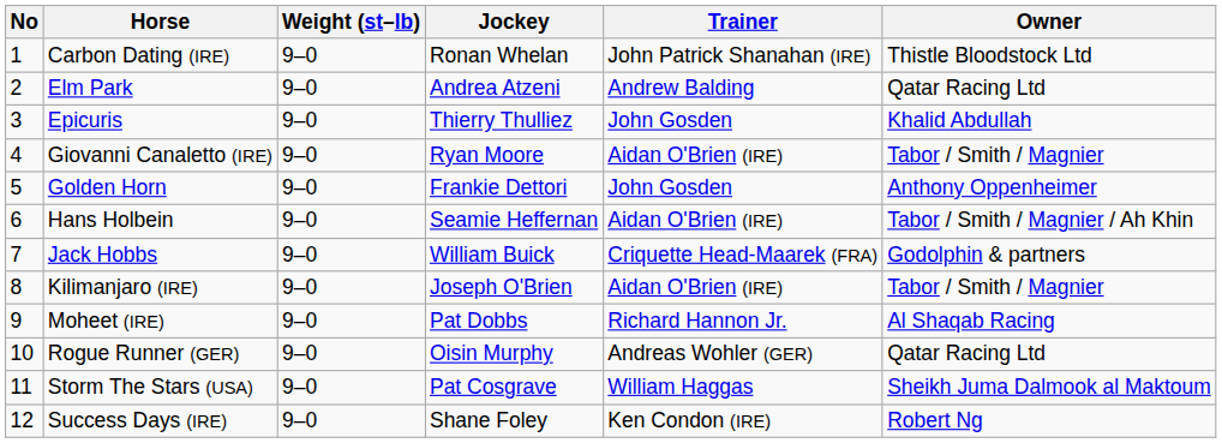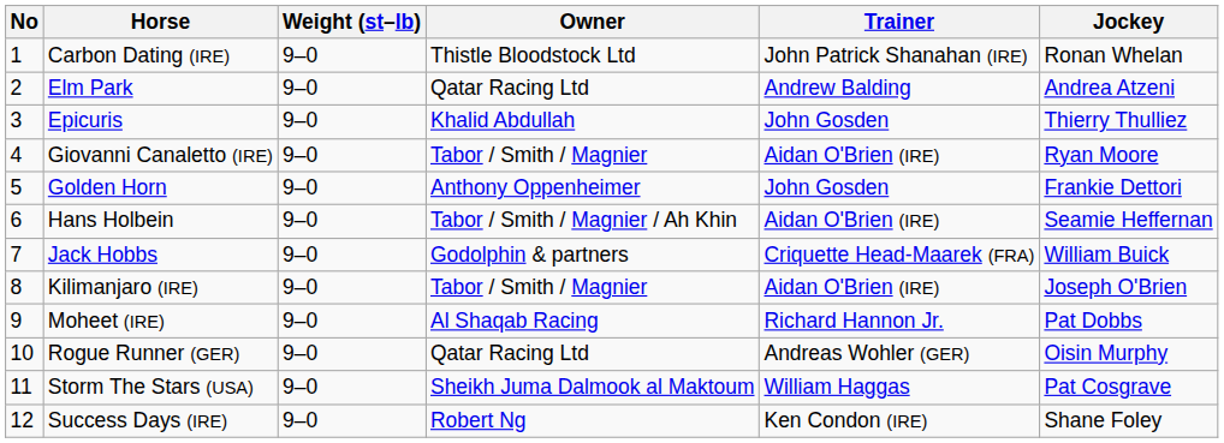columns swapped: Jockey <-> Owner
